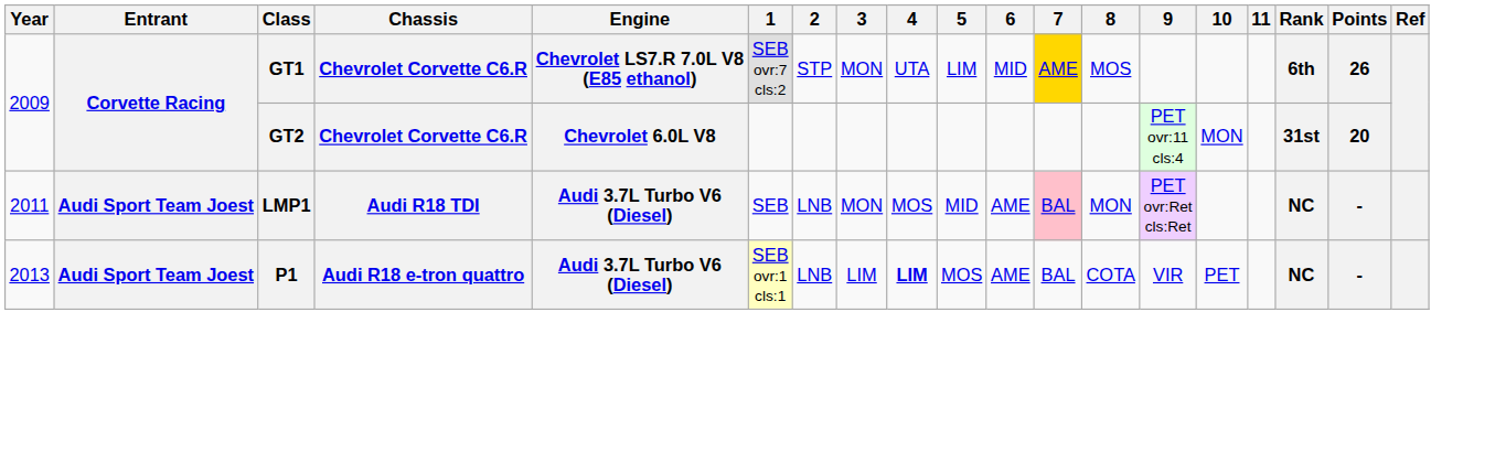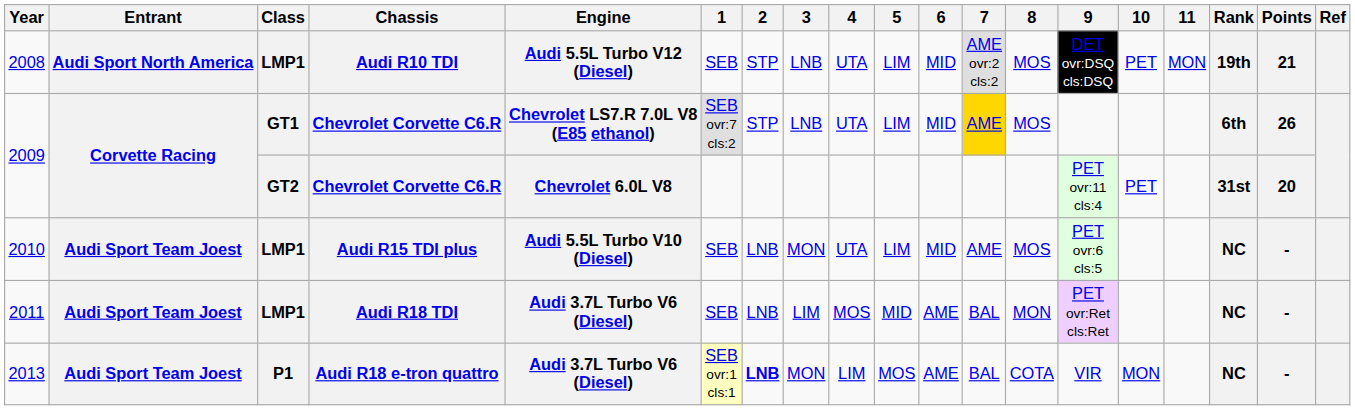+ row: 2008 | Audi Sport North America | LMP1 | Audi R10 TDI | Audi 5.5L Turbo V12 (Diesel) | SEB | STP | LNB | UTA | LIM | MID | AME ovr:2 cls:2 | MOS | DET ovr:DSQ cls:DSQ | PET | MON | 19th | 21
2009 / GT1 | 3: MON -> LNB
2009 / GT2 | 10: MON -> PET
+ row: 2010 | Audi Sport Team Joest | LMP1 | Audi R15 TDI plus | Audi 5.5L Turbo V10 (Diesel) | SEB | LNB | MON | UTA | LIM | MID | AME | MOS | PET ovr:6 cls:5 | NC | -
2011 | 3: MON -> LIM
2011 | 7: pink background -> no background
2013 | 2: normal -> bold
2013 | 3: LIM -> MON
2013 | 4: bold -> normal
2013 | 10: PET -> MON
